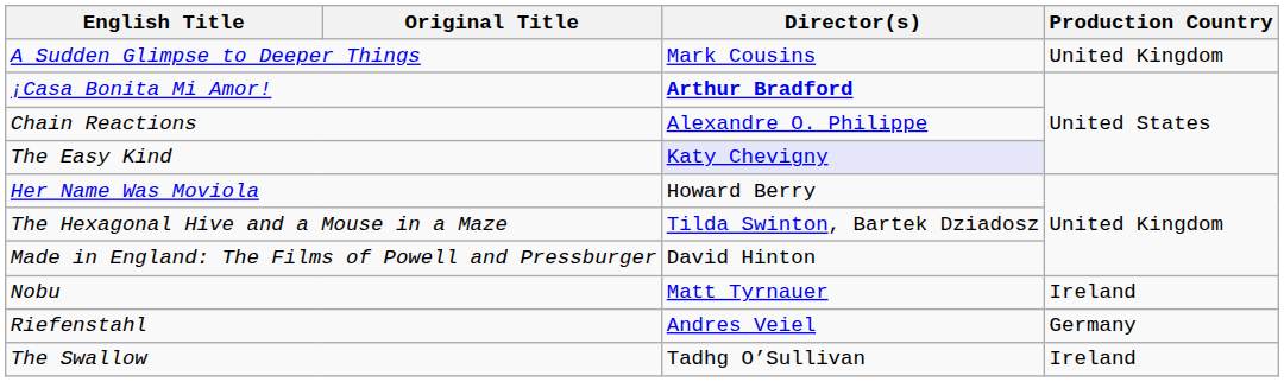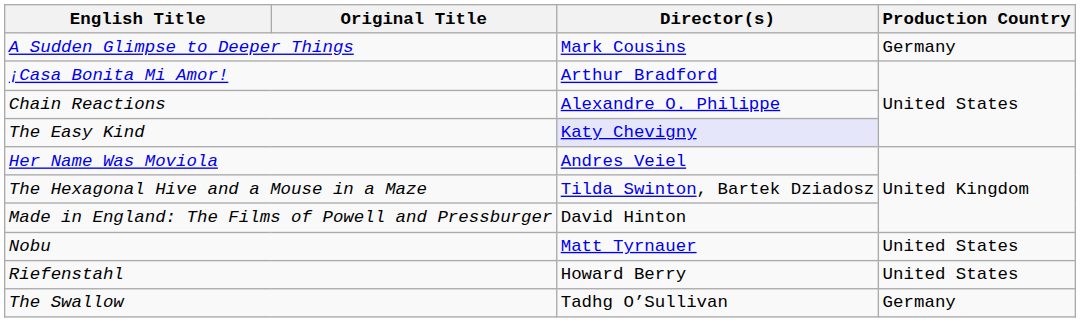A Sudden Glimpse to Deeper Things | Production Country: United Kingdom -> Germany
¡Casa Bonita Mi Amor! | Director(s): bold -> normal
Her Name Was Moviola | Director(s): Howard Berry -> Andres Veiel
Nobu | Production Country: Ireland -> United States
Riefenstahl | Director(s): Andres Veiel -> Howard Berry
Riefenstahl | Production Country: Germany -> United States
The Swallow | Production Country: Ireland -> Germany
